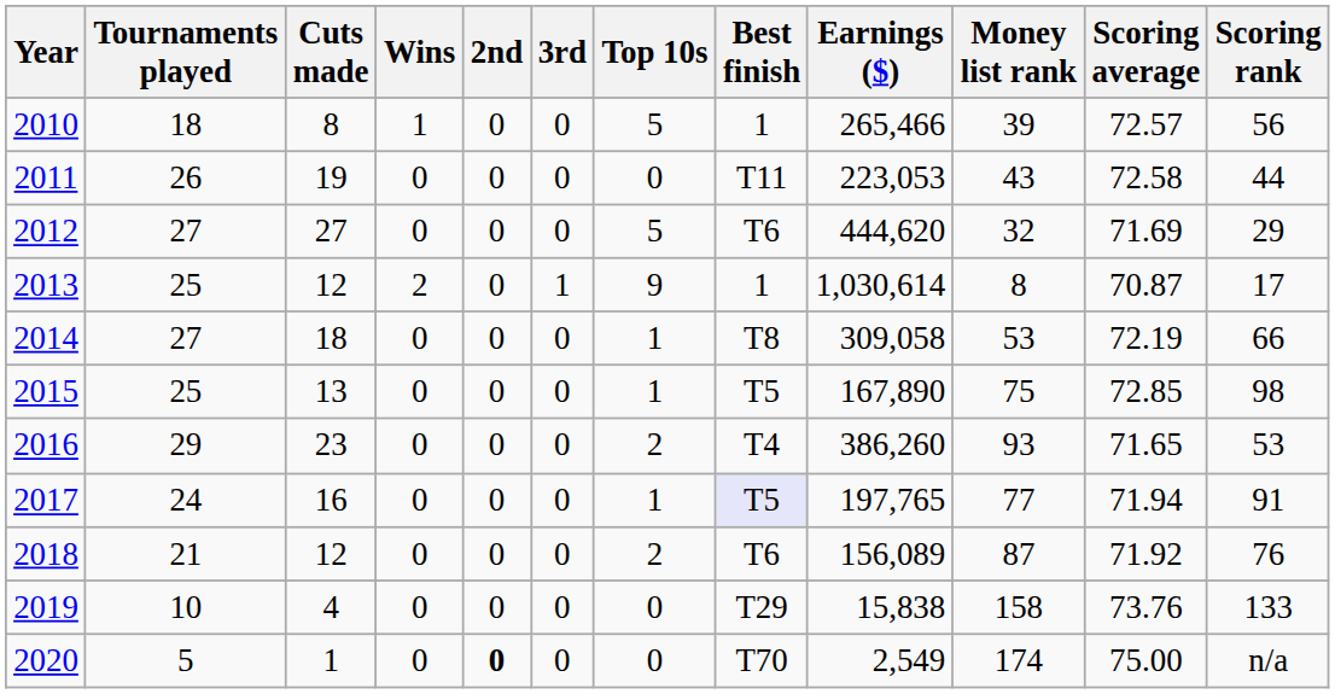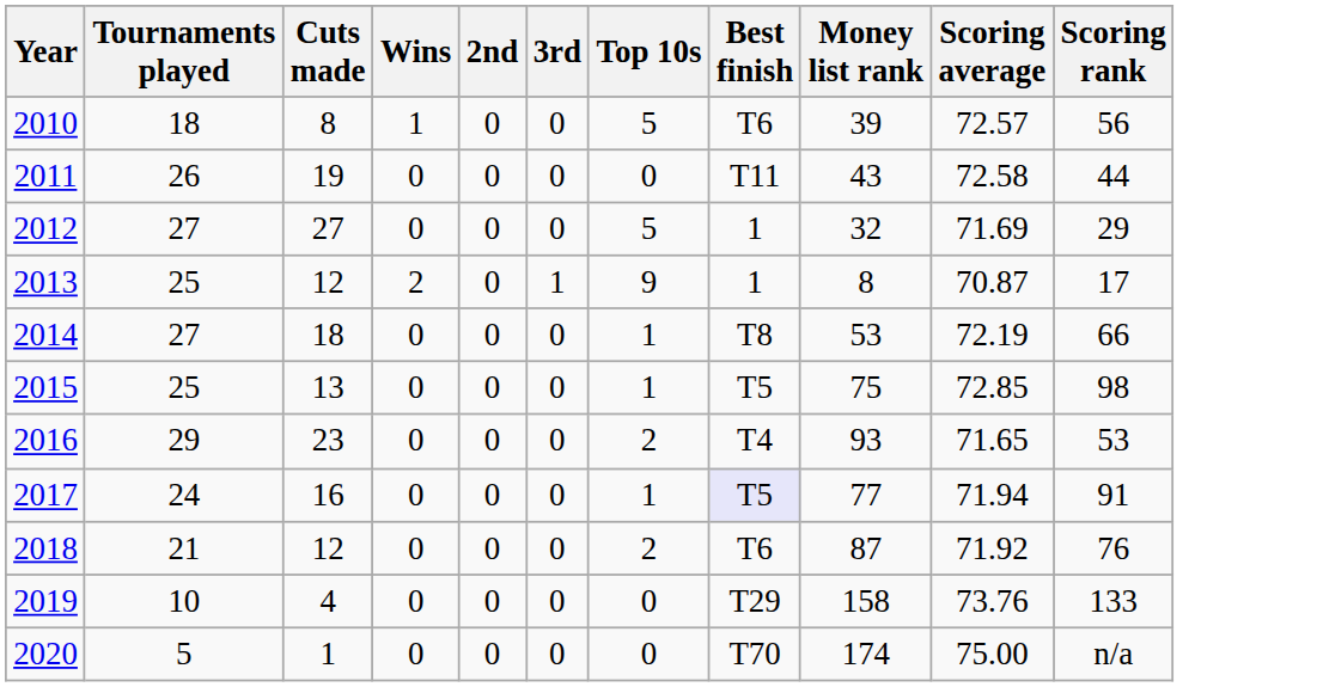- column: Earnings ($) | 265,466 | 223,053 | 444,620 | 1,030,614 | 309,058 | 167,890 | 386,260 | 197,765 | 156,089 | 15,838 | 2,549
2010 | Best finish: 1 -> T6
2012 | Best finish: T6 -> 1
2020 | 2nd: bold -> normal
